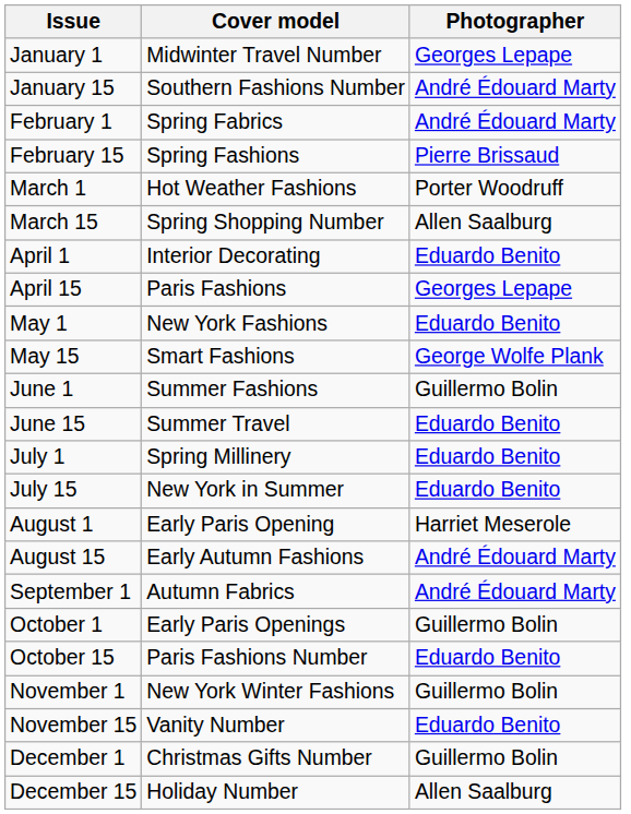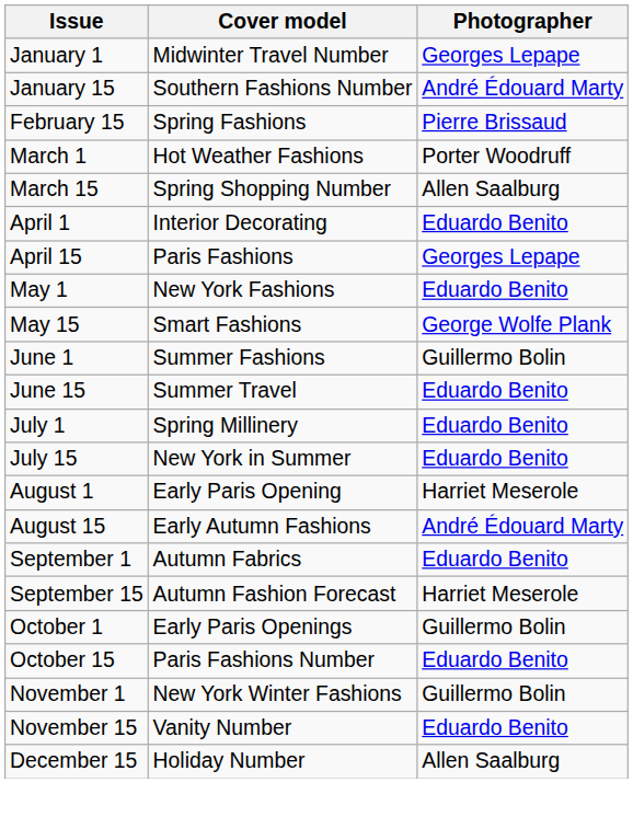- row: February 1 | Spring Fabrics | André Édouard Marty
September 1 | Photographer: André Édouard Marty -> Eduardo Benito
+ row: September 15 | Autumn Fashion Forecast | Harriet Meserole
- row: December 1 | Christmas Gifts Number | Guillermo Bolin
